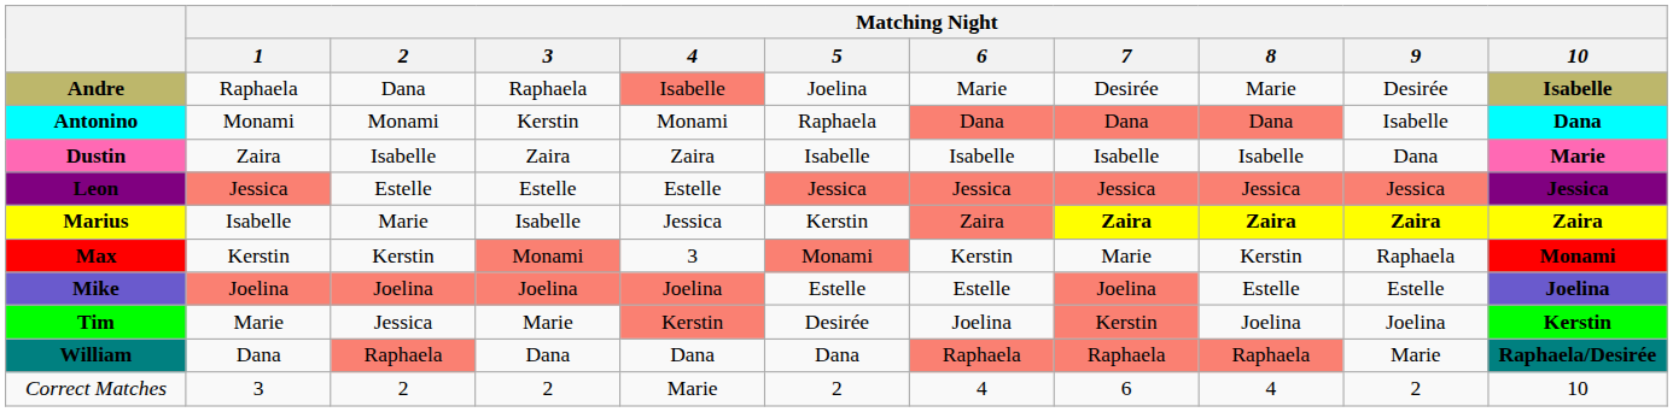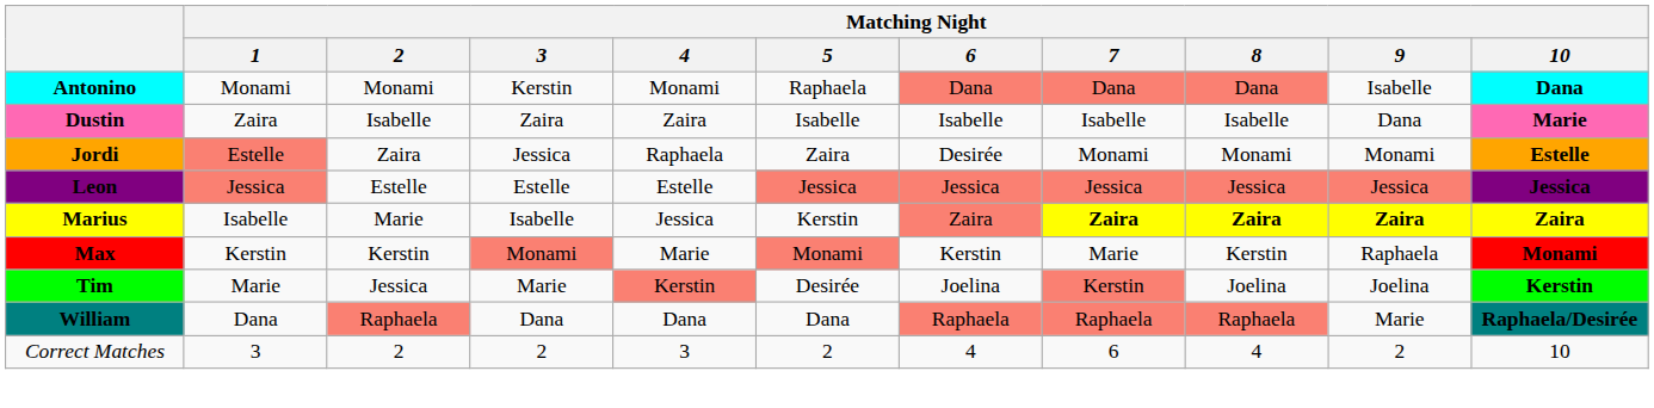- row: Andre | Raphaela | Dana | Raphaela | Isabelle | Joelina | Marie | Desirée | Marie | Desirée | Isabelle
+ row: Jordi | Estelle | Zaira | Jessica | Raphaela | Zaira | Desirée | Monami | Monami | Monami | Estelle
Max | Matching Night / 4: 3 -> Marie
- row: Mike | Joelina | Joelina | Joelina | Joelina | Estelle | Estelle | Joelina | Estelle | Estelle | Joelina
Correct Matches | Matching Night / 4: Marie -> 3
